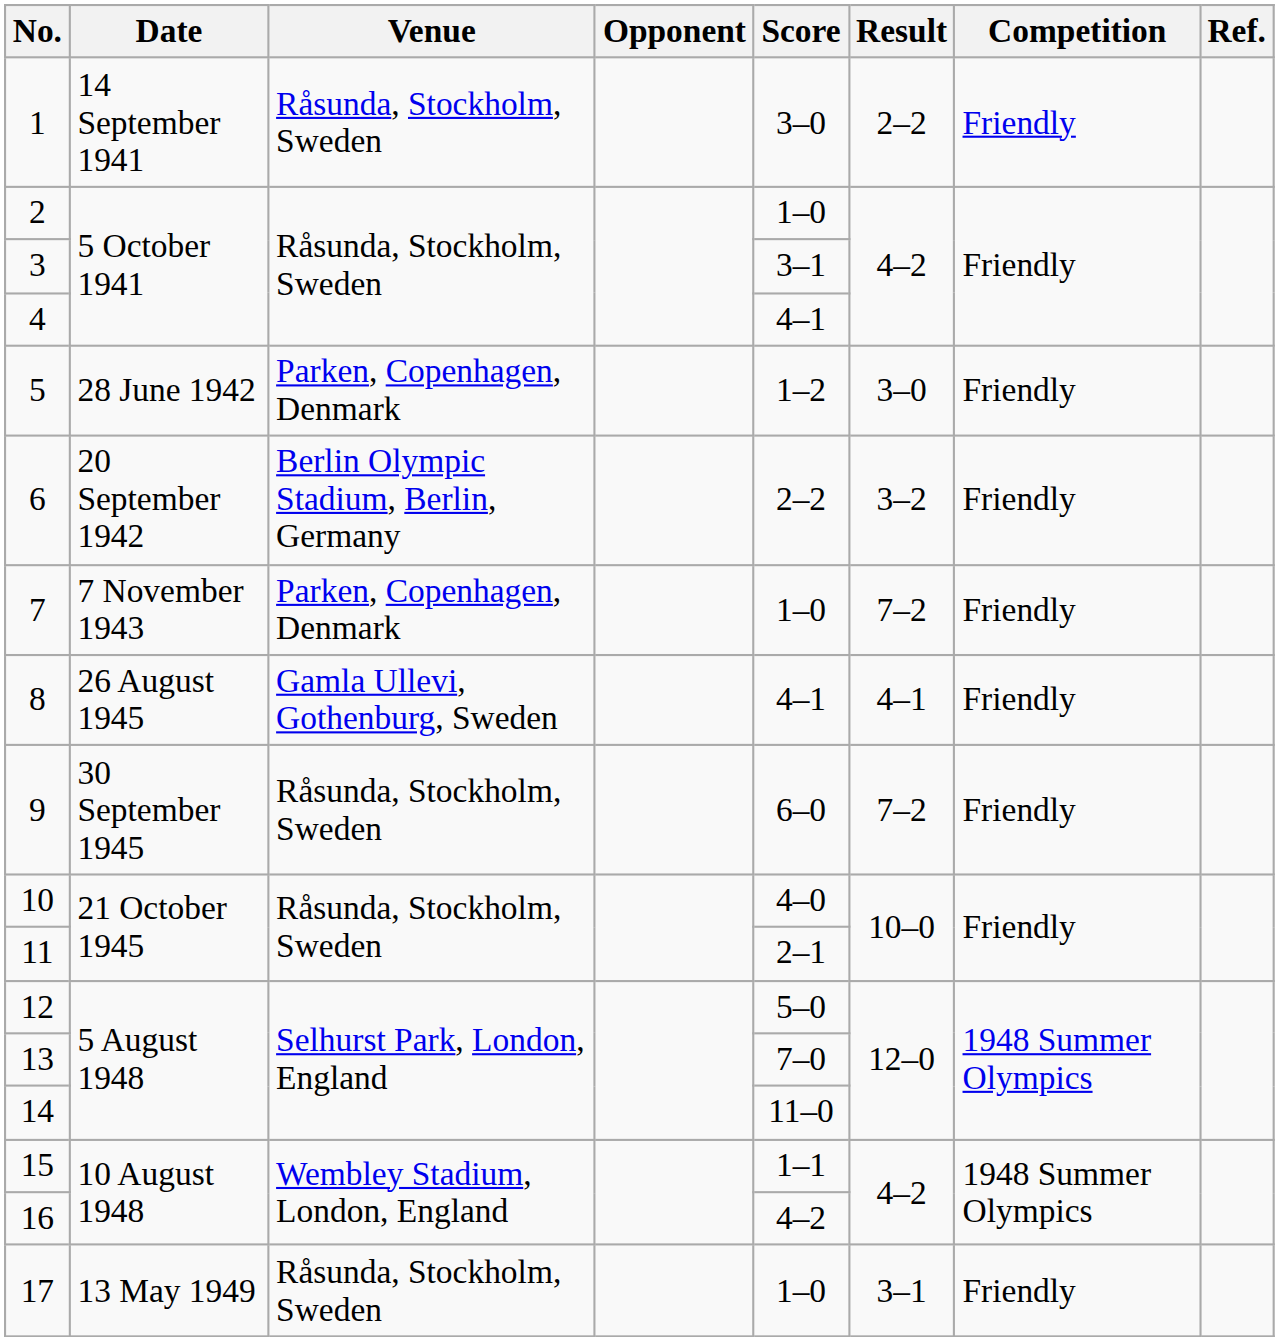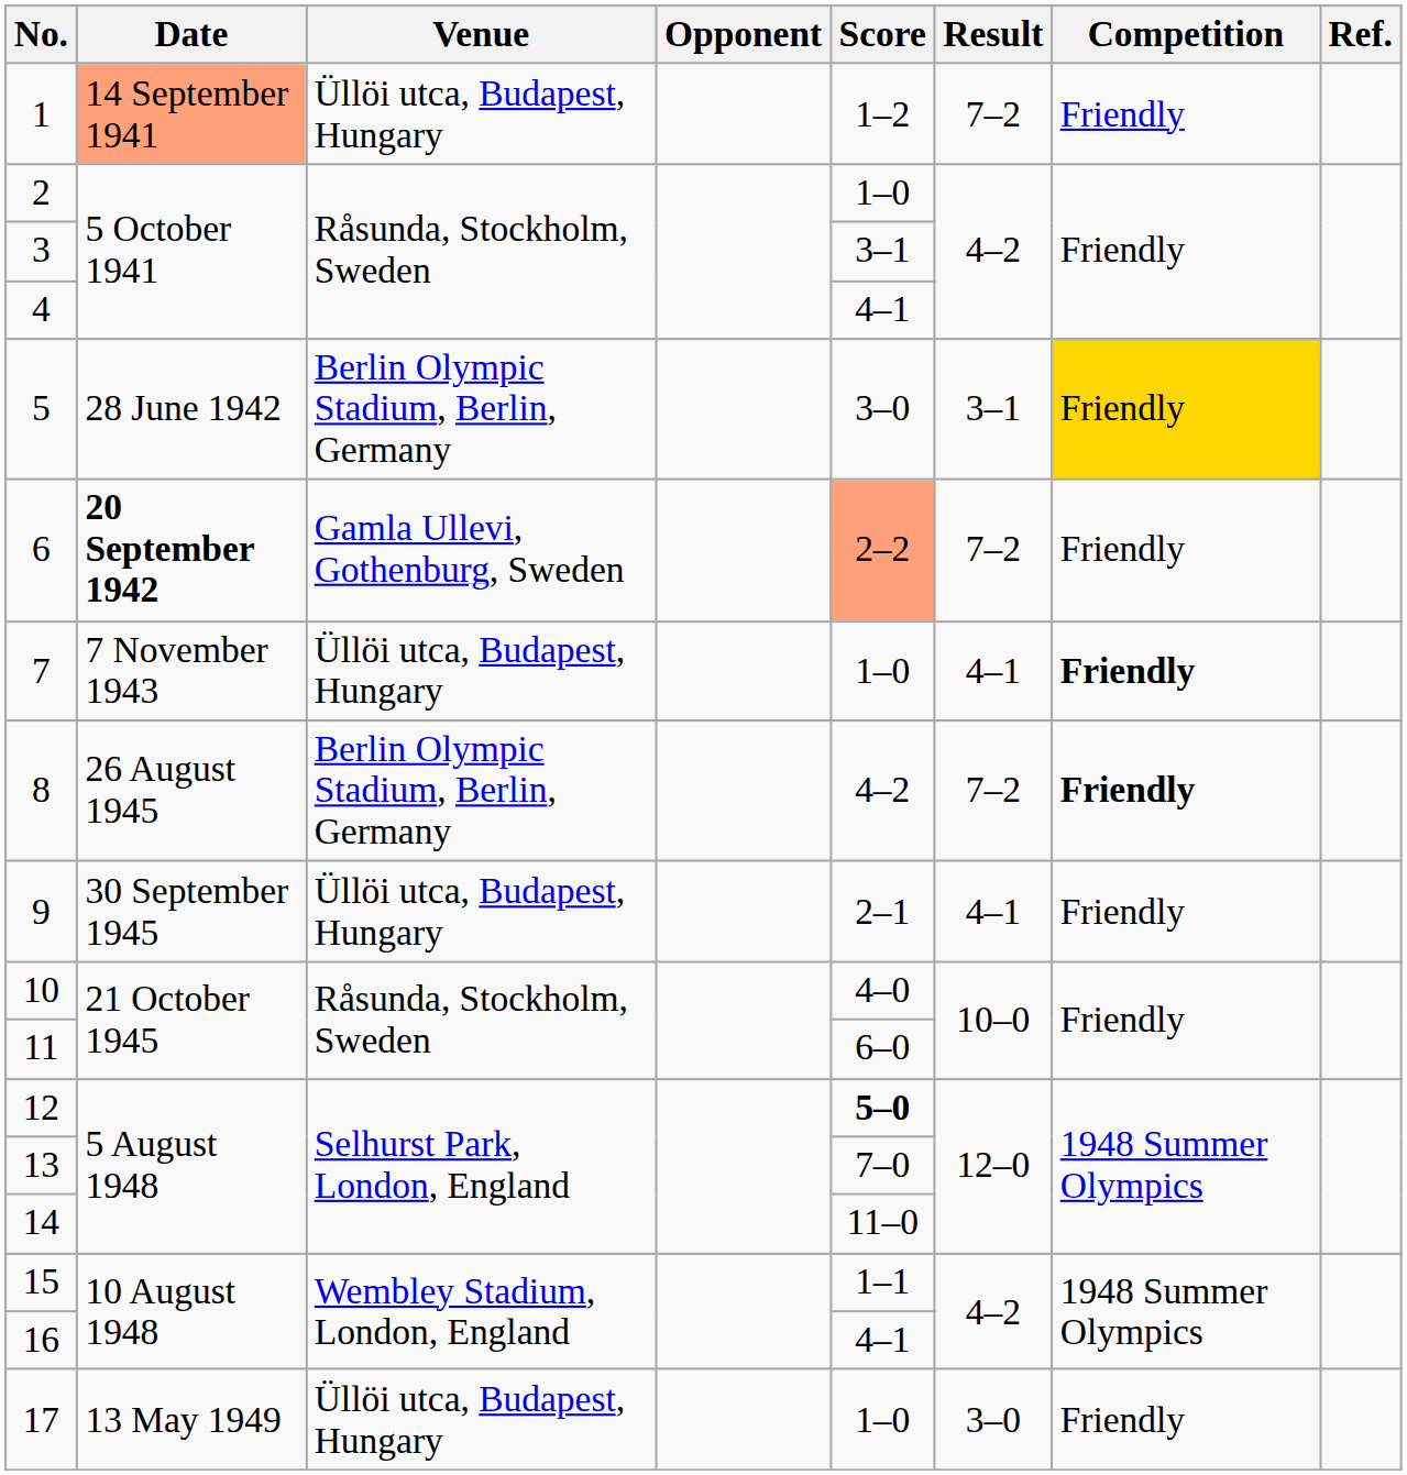1 | Date: no background -> lightsalmon background
1 | Venue: Råsunda, Stockholm, Sweden -> Üllöi utca, Budapest, Hungary
1 | Score: 3–0 -> 1–2
1 | Result: 2–2 -> 7–2
5 | Venue: Parken, Copenhagen, Denmark -> Berlin Olympic Stadium, Berlin, Germany
5 | Score: 1–2 -> 3–0
5 | Result: 3–0 -> 3–1
5 | Competition: no background -> gold background
6 | Date: normal -> bold
6 | Venue: Berlin Olympic Stadium, Berlin, Germany -> Gamla Ullevi, Gothenburg, Sweden
6 | Score: no background -> lightsalmon background
6 | Result: 3–2 -> 7–2
7 | Venue: Parken, Copenhagen, Denmark -> Üllöi utca, Budapest, Hungary
7 | Result: 7–2 -> 4–1
7 | Competition: normal -> bold
8 | Venue: Gamla Ullevi, Gothenburg, Sweden -> Berlin Olympic Stadium, Berlin, Germany
8 | Score: 4–1 -> 4–2
8 | Result: 4–1 -> 7–2
8 | Competition: normal -> bold
9 | Venue: Råsunda, Stockholm, Sweden -> Üllöi utca, Budapest, Hungary
9 | Score: 6–0 -> 2–1
9 | Result: 7–2 -> 4–1
11 | Score: 2–1 -> 6–0
12 | Score: normal -> bold
16 | Score: 4–2 -> 4–1
17 | Venue: Råsunda, Stockholm, Sweden -> Üllöi utca, Budapest, Hungary
17 | Result: 3–1 -> 3–0
